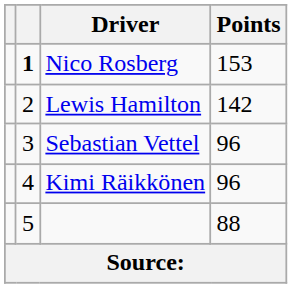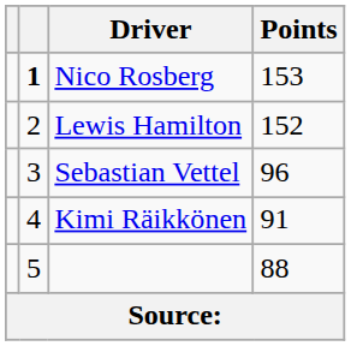Lewis Hamilton | Points: 142 -> 152
Kimi Räikkönen | Points: 96 -> 91
